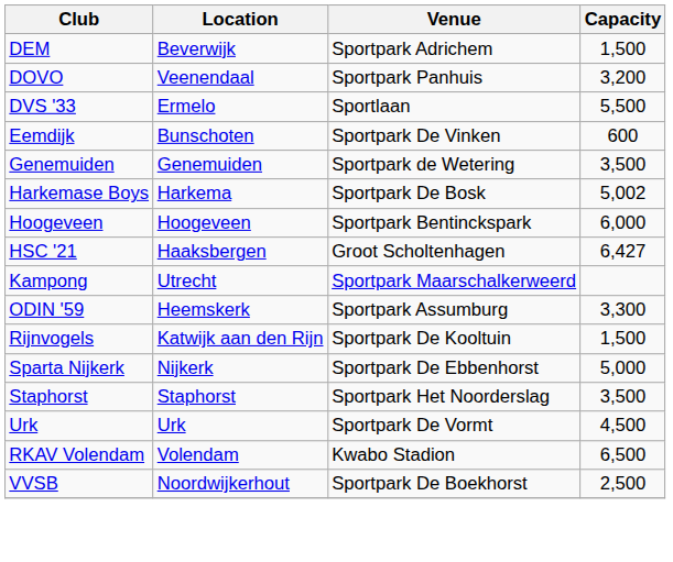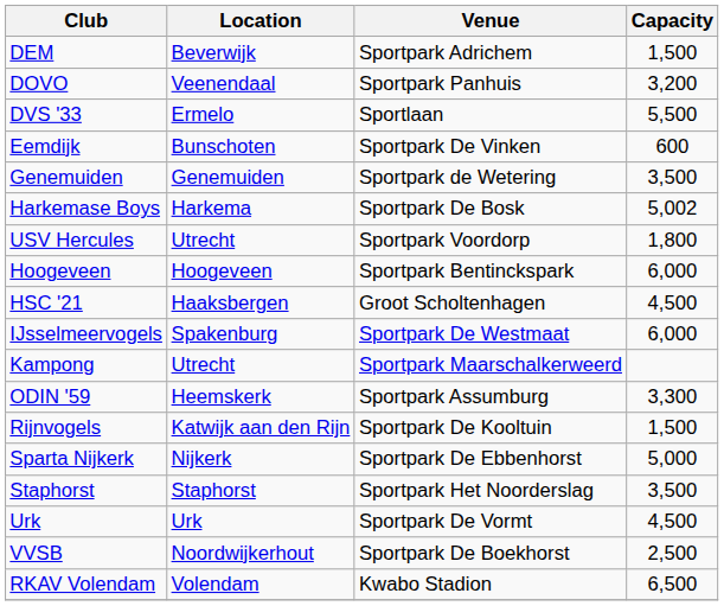+ row: USV Hercules | Utrecht | Sportpark Voordorp | 1,800
HSC '21 | Capacity: 6,427 -> 4,500
+ row: IJsselmeervogels | Spakenburg | Sportpark De Westmaat | 6,000
rows swapped: RKAV Volendam <-> VVSB
